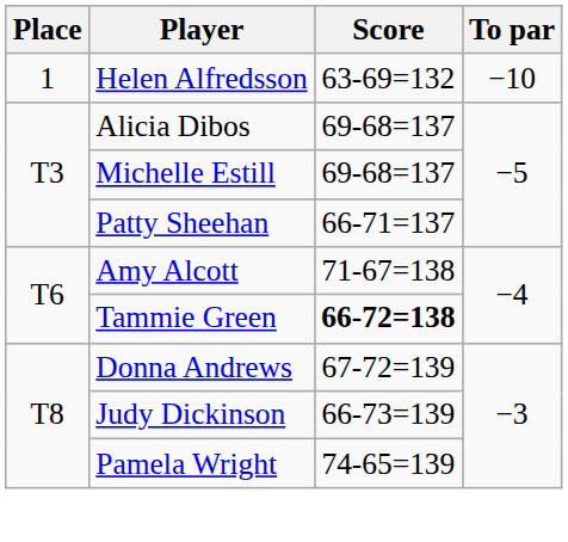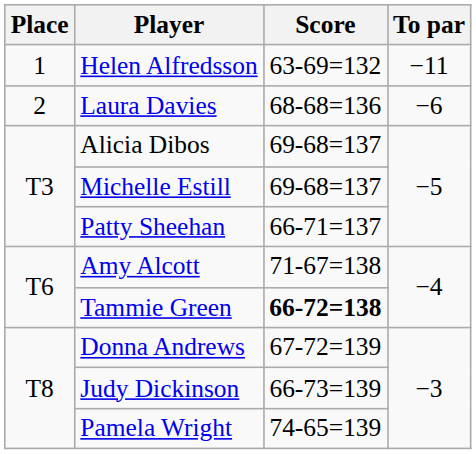Helen Alfredsson | To par: −10 -> −11
+ row: 2 | Laura Davies | 68-68=136 | −6
